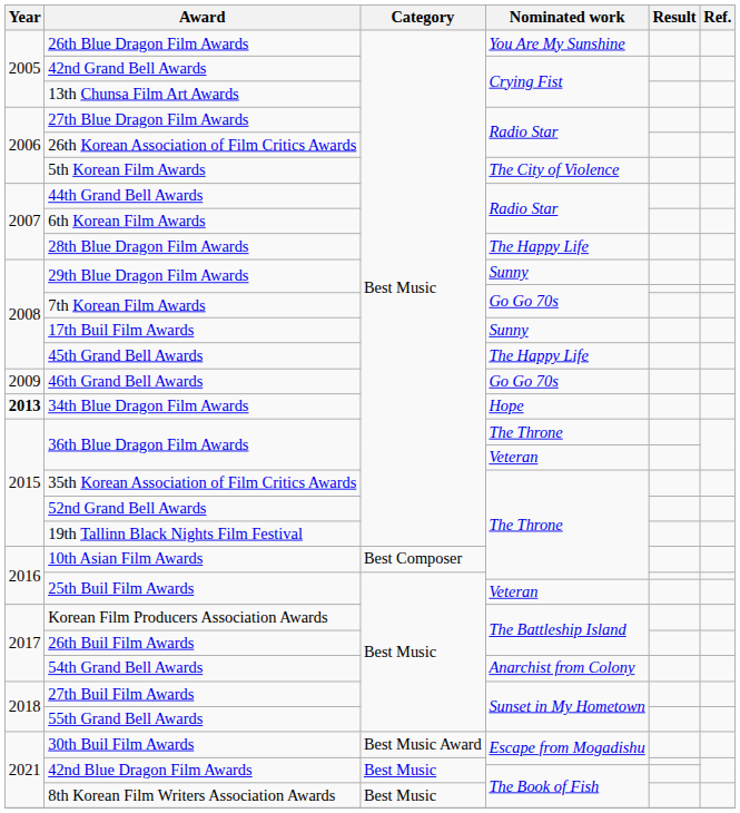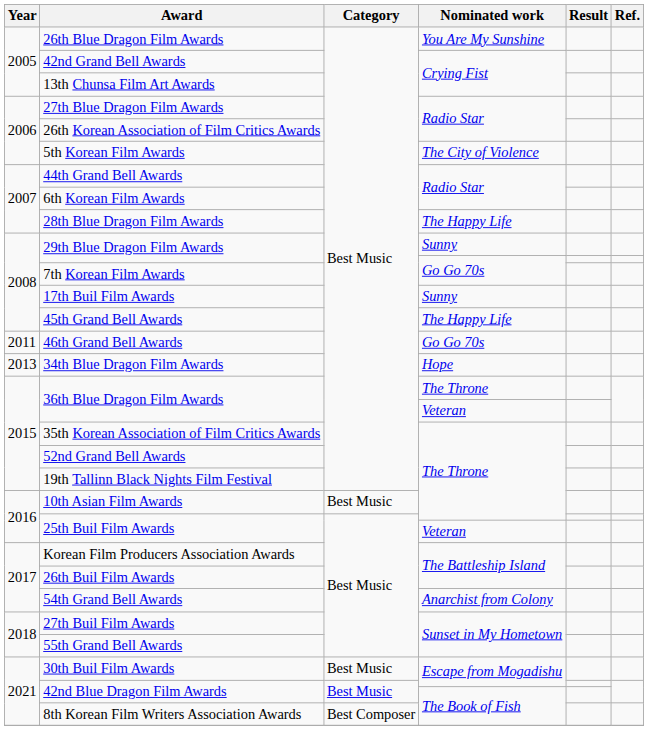46th Grand Bell Awards | Year: 2009 -> 2011
34th Blue Dragon Film Awards | Year: bold -> normal
10th Asian Film Awards | Category: Best Composer -> Best Music
30th Buil Film Awards | Category: Best Music Award -> Best Music
8th Korean Film Writers Association Awards | Category: Best Music -> Best Composer
